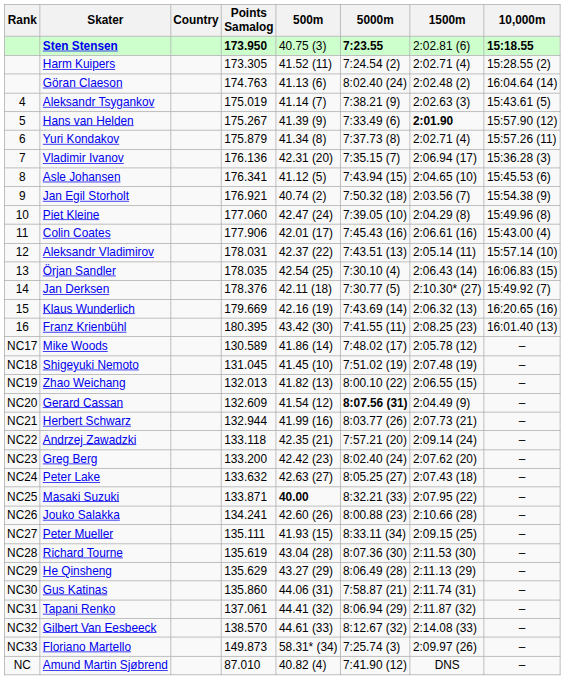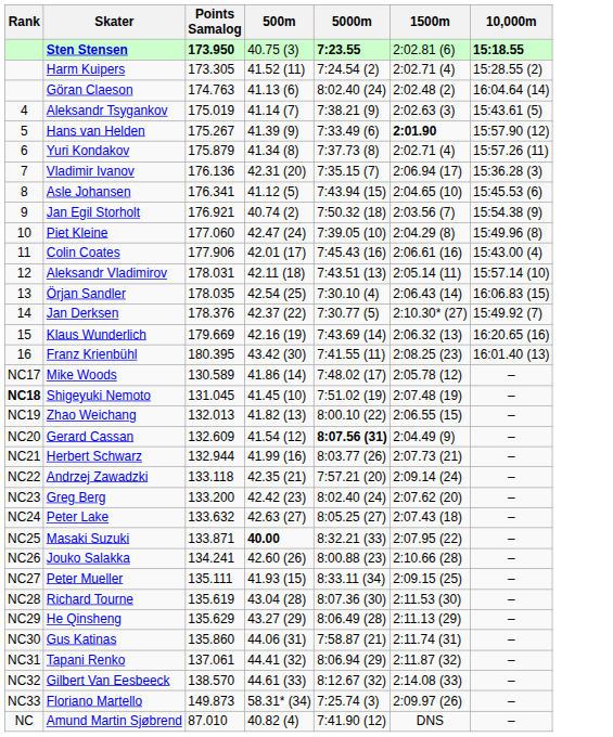- column: Country
Aleksandr Vladimirov | 500m: 42.37 (22) -> 42.11 (18)
Jan Derksen | 500m: 42.11 (18) -> 42.37 (22)
Shigeyuki Nemoto | Rank: normal -> bold
